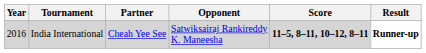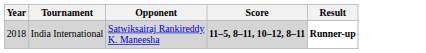- column: Partner | Cheah Yee See
India International | Year: 2016 -> 2018
